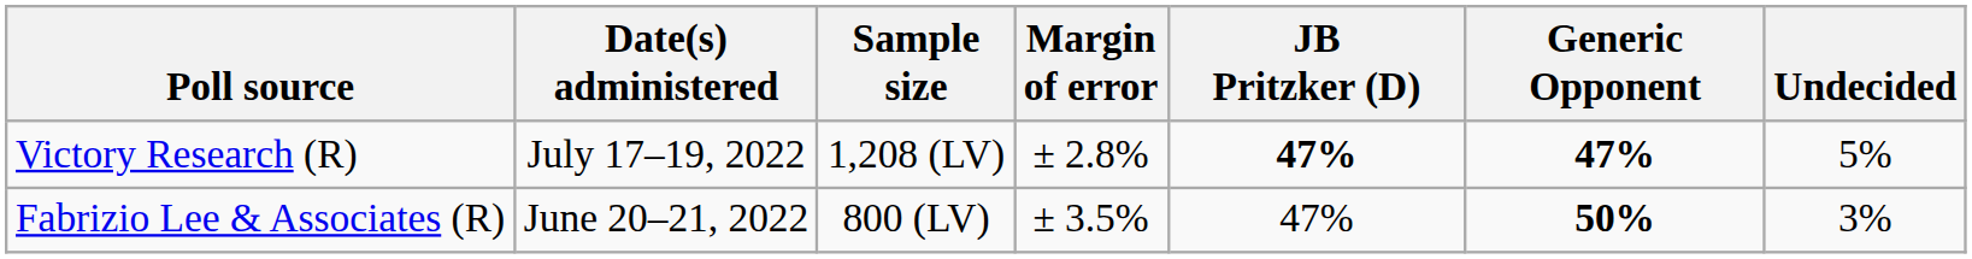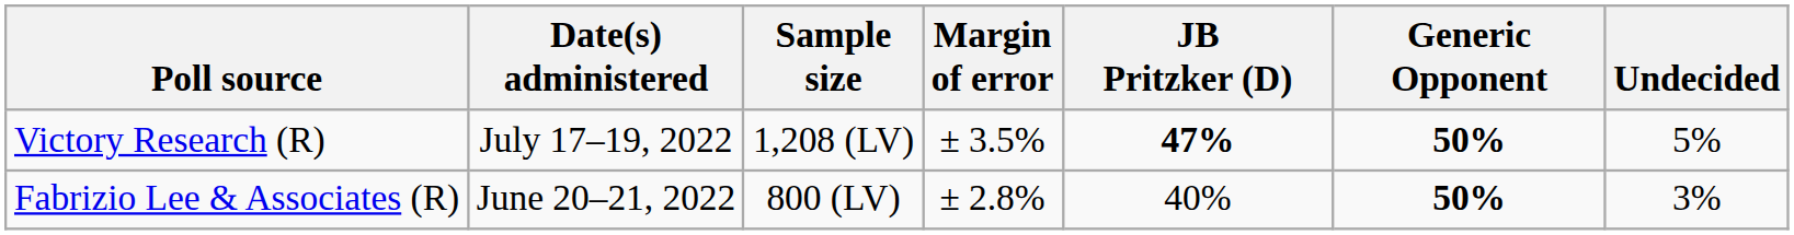Victory Research (R) | Margin of error: ± 2.8% -> ± 3.5%
Victory Research (R) | Generic Opponent: 47% -> 50%
Fabrizio Lee & Associates (R) | Margin of error: ± 3.5% -> ± 2.8%
Fabrizio Lee & Associates (R) | JB Pritzker (D): 47% -> 40%
